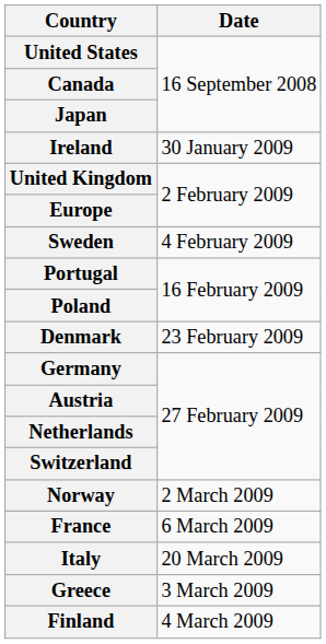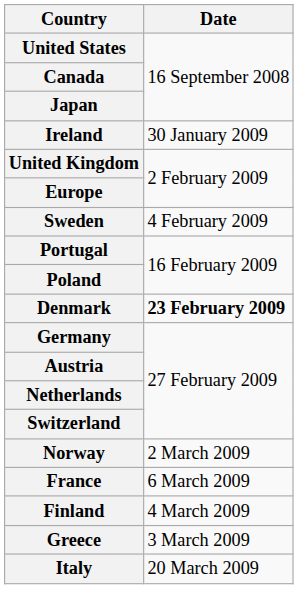Denmark | Date: normal -> bold
rows swapped: Finland <-> Italy
